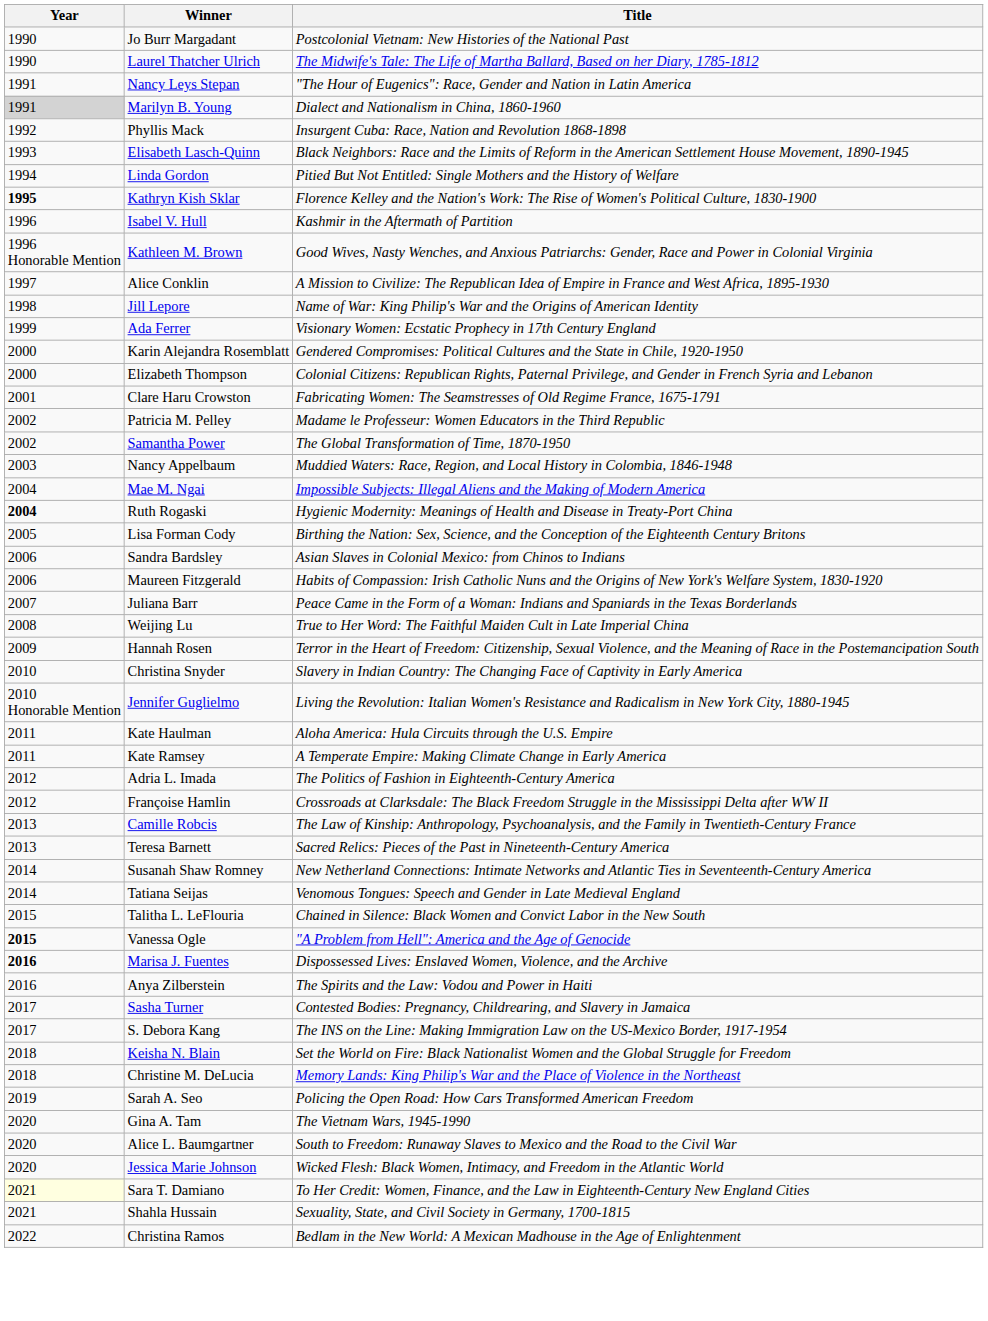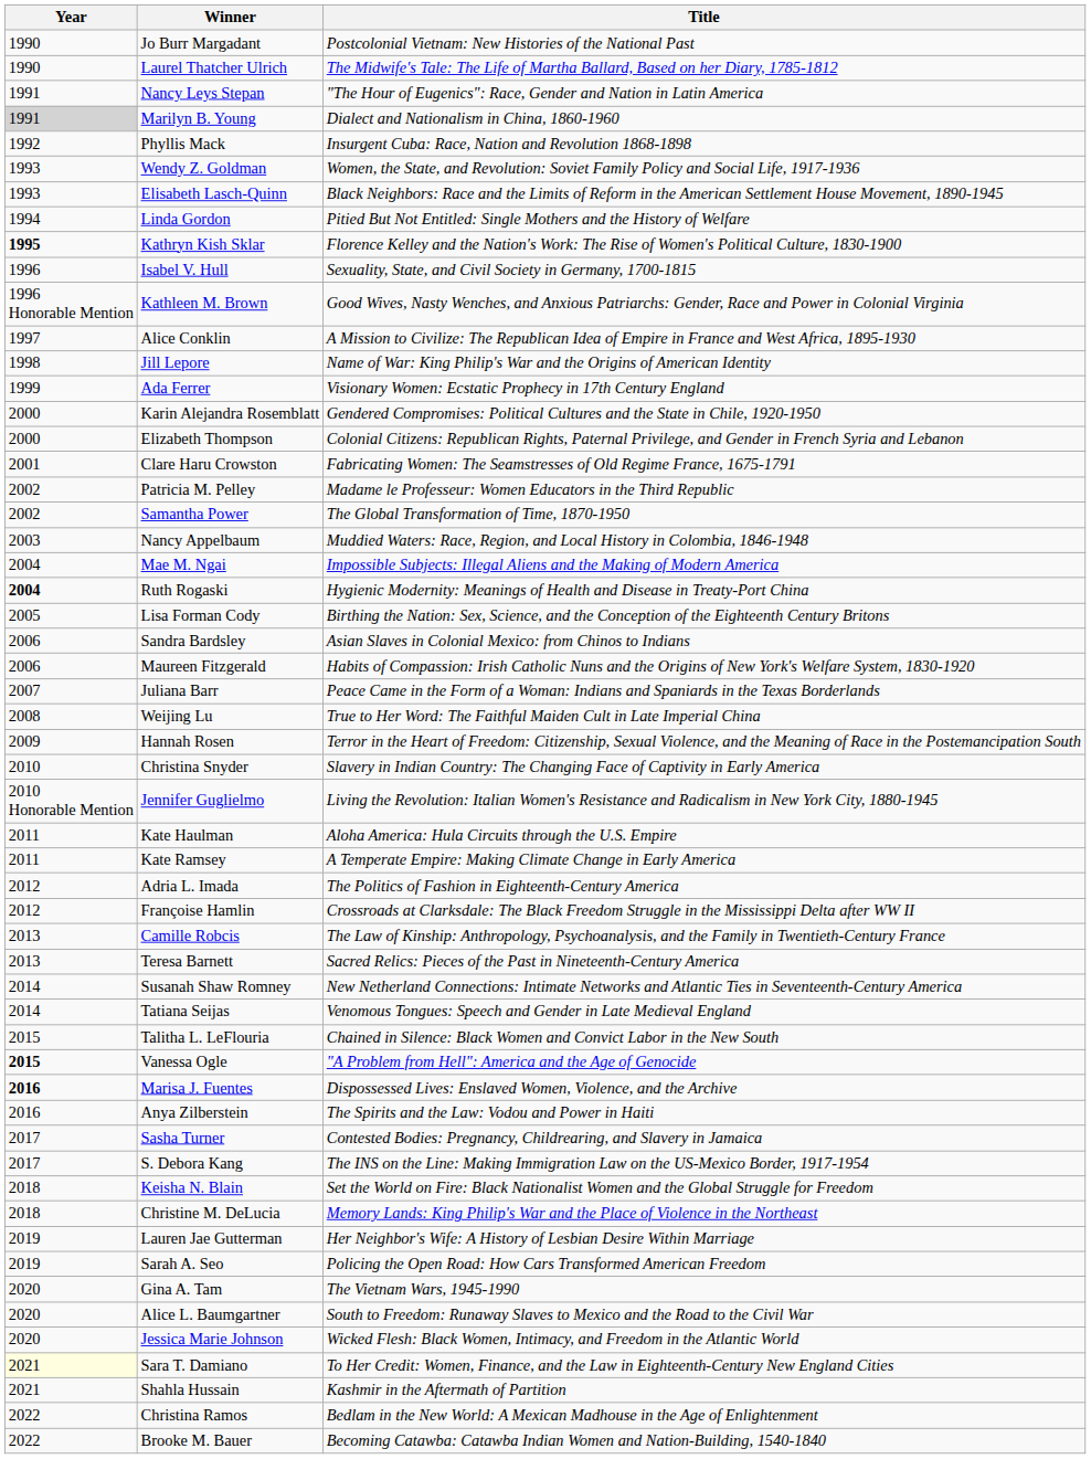+ row: 1993 | Wendy Z. Goldman | Women, the State, and Revolution: Soviet Family Policy and Social Life, 1917-1936
Isabel V. Hull | Title: Kashmir in the Aftermath of Partition -> Sexuality, State, and Civil Society in Germany, 1700-1815
+ row: 2019 | Lauren Jae Gutterman | Her Neighbor's Wife: A History of Lesbian Desire Within Marriage
Shahla Hussain | Title: Sexuality, State, and Civil Society in Germany, 1700-1815 -> Kashmir in the Aftermath of Partition
+ row: 2022 | Brooke M. Bauer | Becoming Catawba: Catawba Indian Women and Nation-Building, 1540-1840
